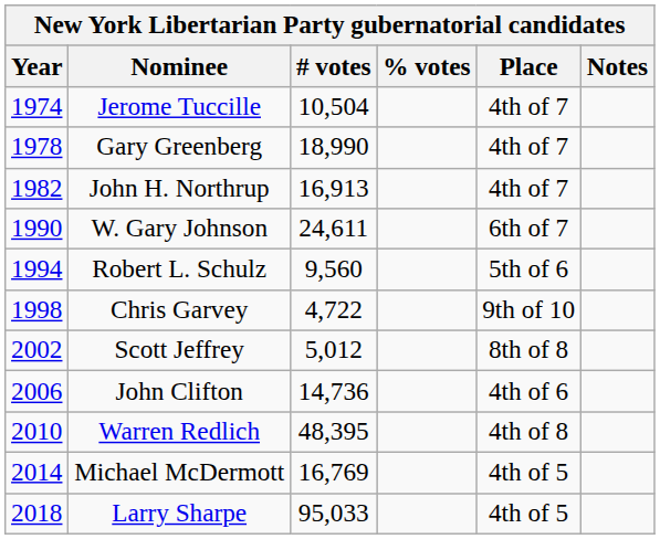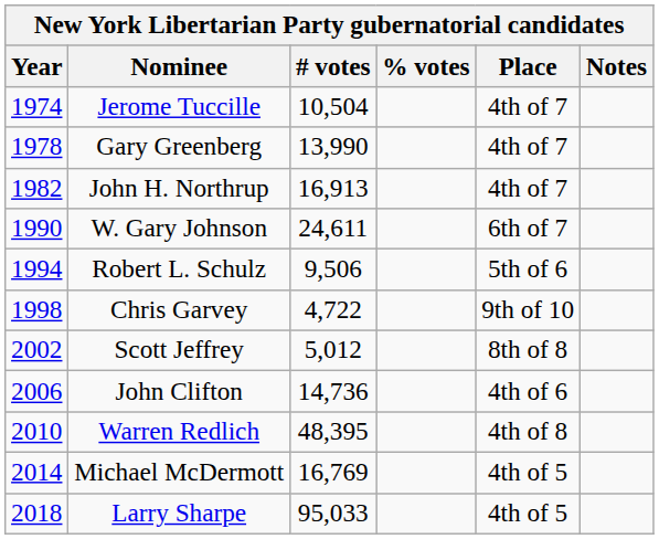Gary Greenberg | # votes: 18,990 -> 13,990
Robert L. Schulz | # votes: 9,560 -> 9,506
